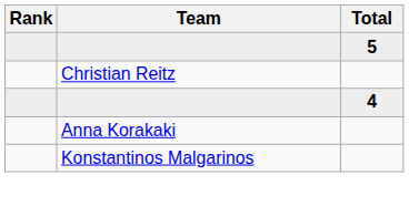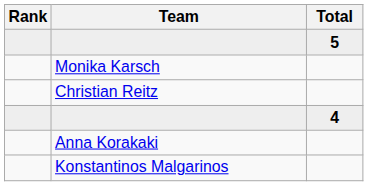+ row: Monika Karsch
